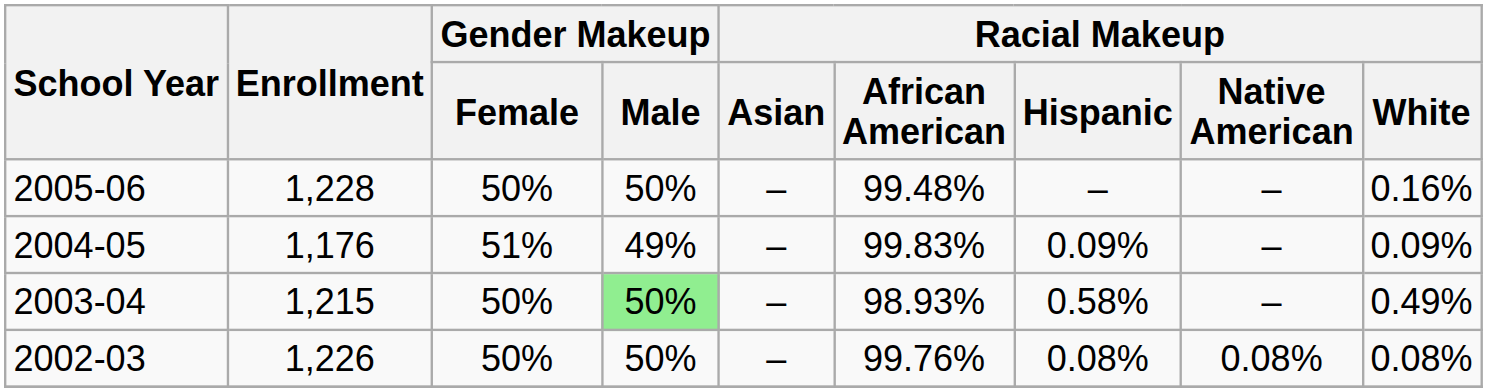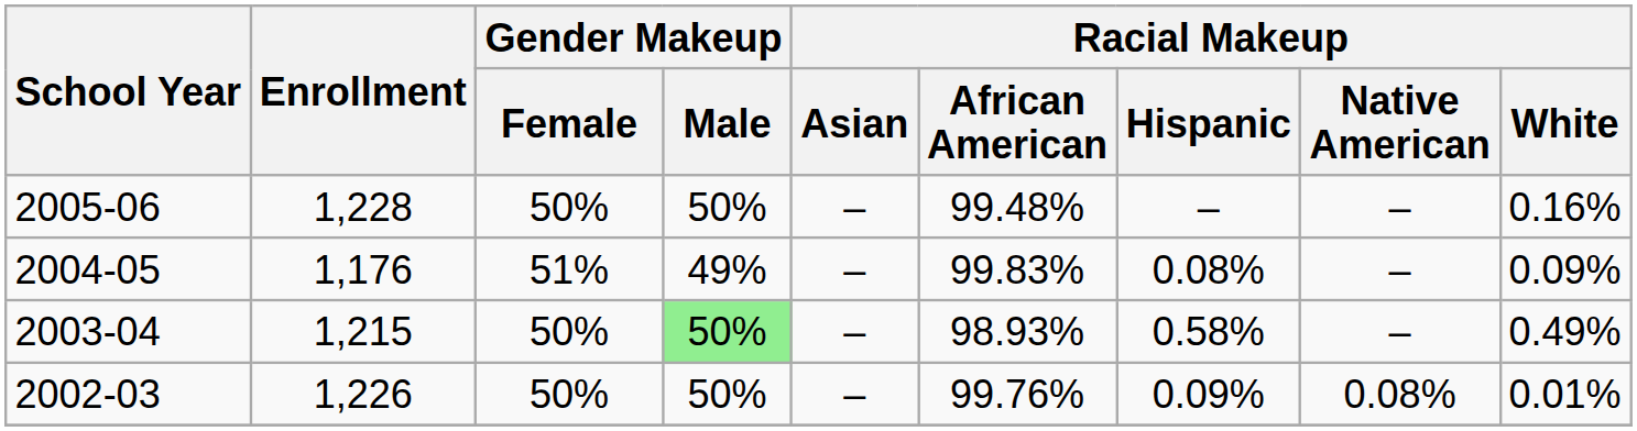2004-05 | Racial Makeup / Hispanic: 0.09% -> 0.08%
2002-03 | Racial Makeup / Hispanic: 0.08% -> 0.09%
2002-03 | Racial Makeup / White: 0.08% -> 0.01%
